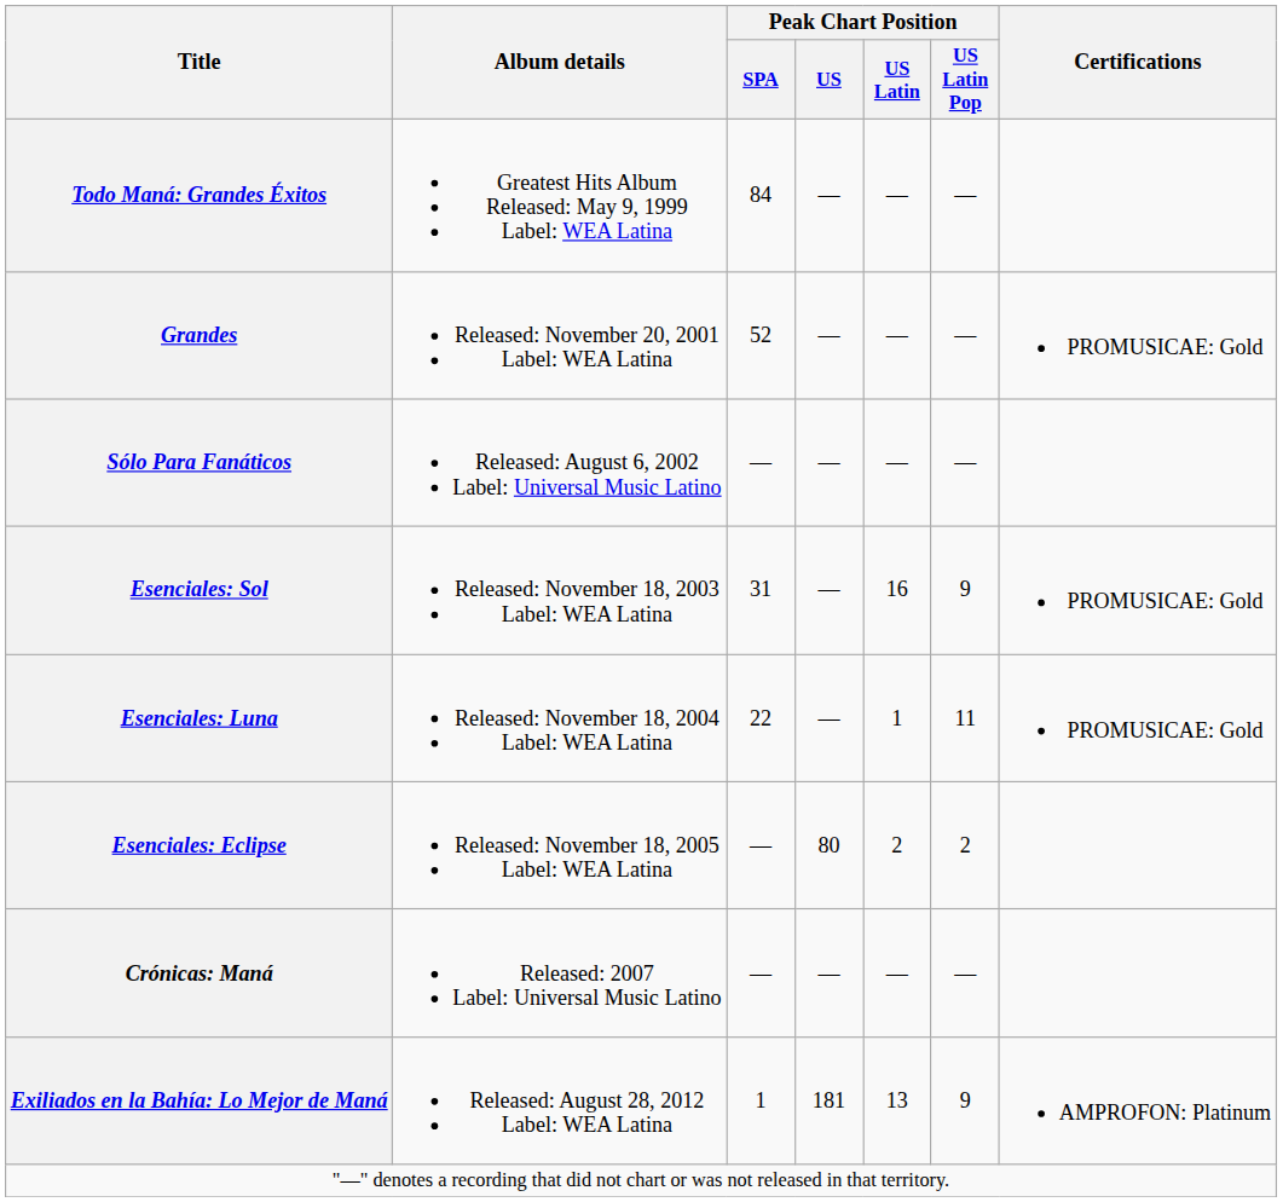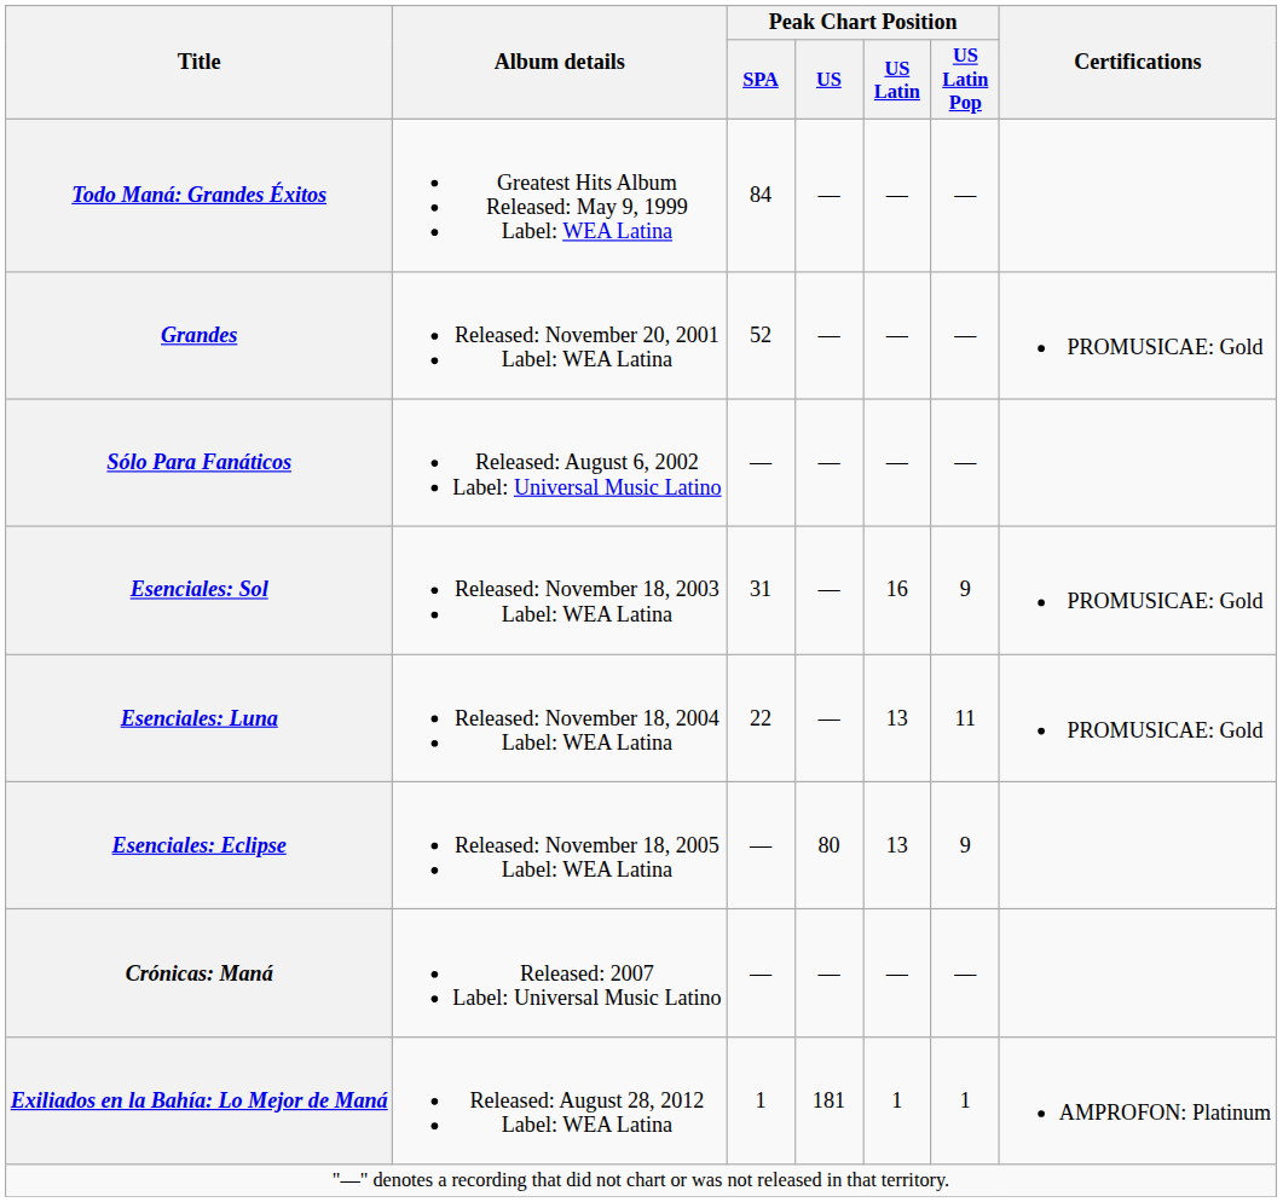Esenciales: Luna | Peak Chart Position / US Latin: 1 -> 13
Esenciales: Eclipse | Peak Chart Position / US Latin: 2 -> 13
Esenciales: Eclipse | Peak Chart Position / US Latin Pop: 2 -> 9
Exiliados en la Bahía: Lo Mejor de Maná | Peak Chart Position / US Latin: 13 -> 1
Exiliados en la Bahía: Lo Mejor de Maná | Peak Chart Position / US Latin Pop: 9 -> 1
